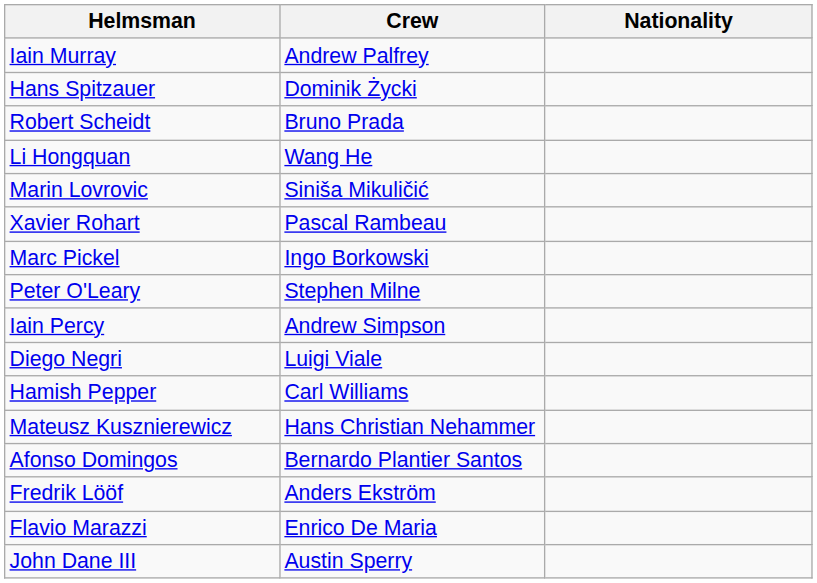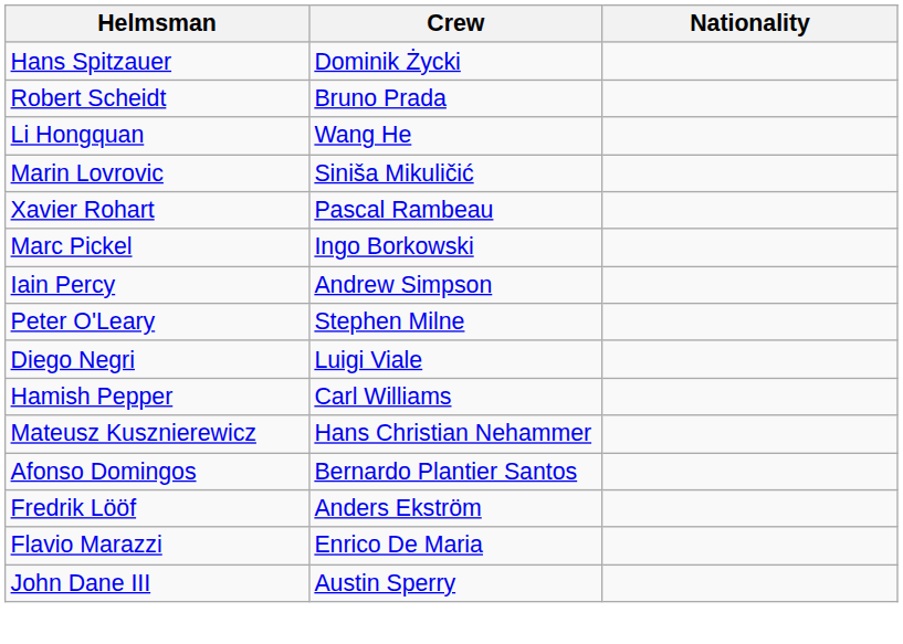- row: Iain Murray | Andrew Palfrey
rows swapped: Iain Percy <-> Peter O'Leary
